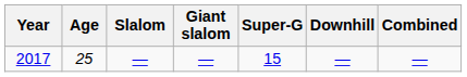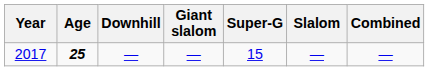columns swapped: Slalom <-> Downhill
2017 | Age: normal -> bold
